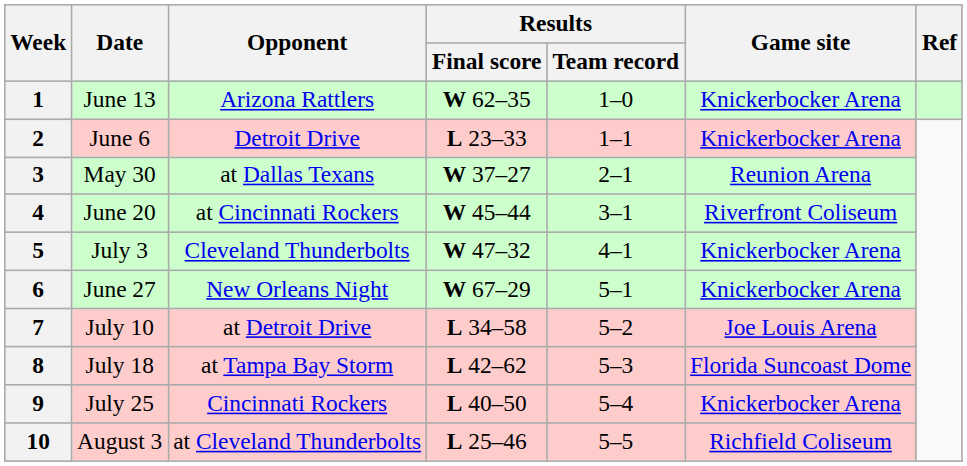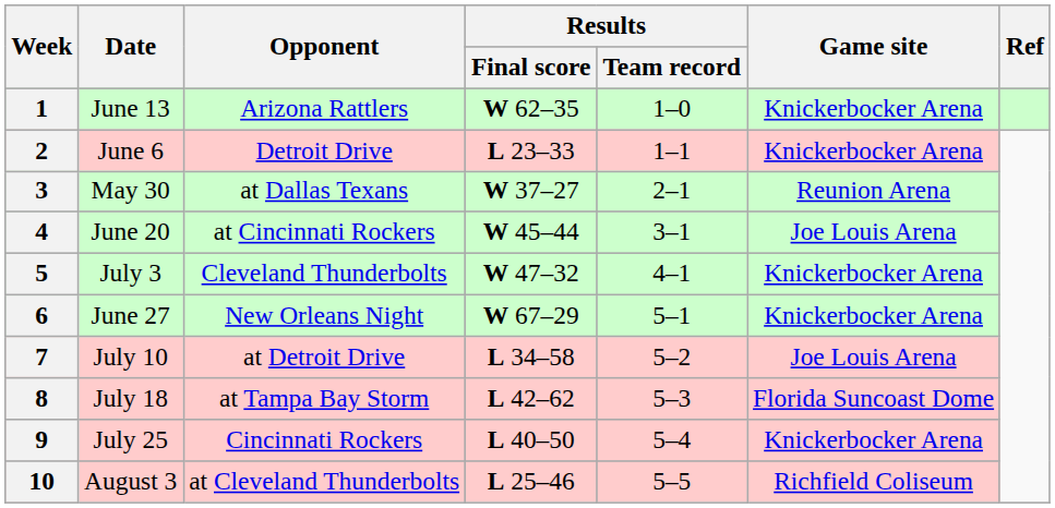4 | Game site: Riverfront Coliseum -> Joe Louis Arena
